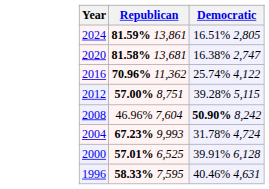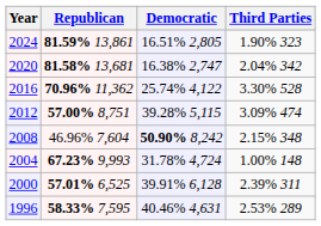+ column: Third Parties | 1.90% 323 | 2.04% 342 | 3.30% 528 | 3.09% 474 | 2.15% 348 | 1.00% 148 | 2.39% 311 | 2.53% 289
